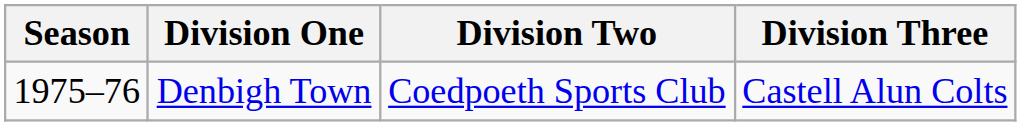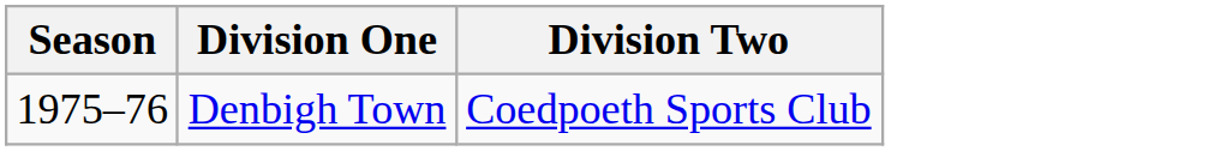- column: Division Three | Castell Alun Colts
